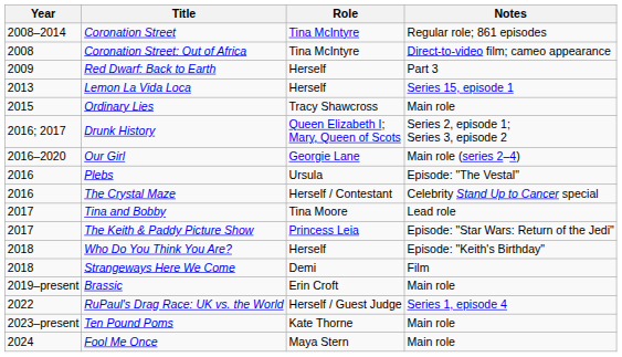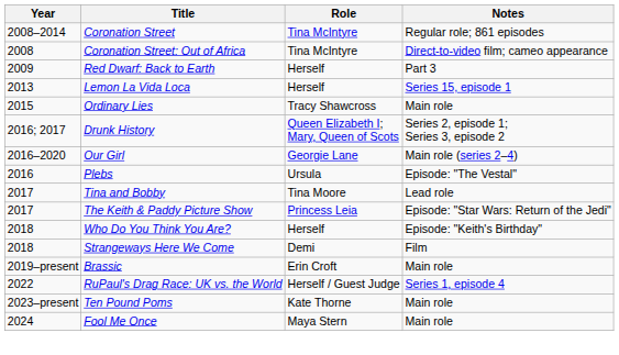- row: 2016 | The Crystal Maze | Herself / Contestant | Celebrity Stand Up to Cancer special
